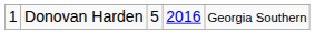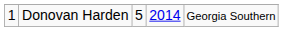Donovan Harden | column 4: 2016 -> 2014
